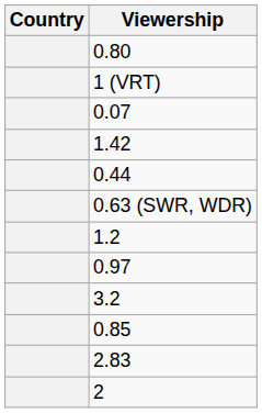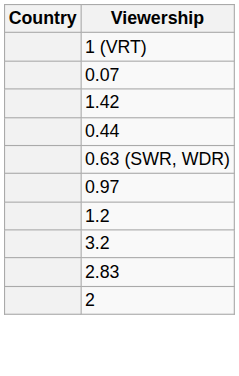- row: 0.80
rows swapped: 1.2 <-> 0.97
- row: 0.85
